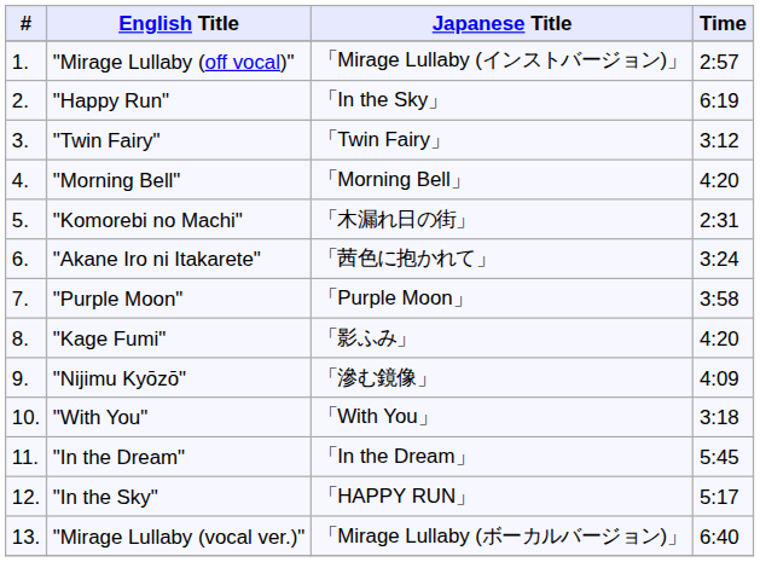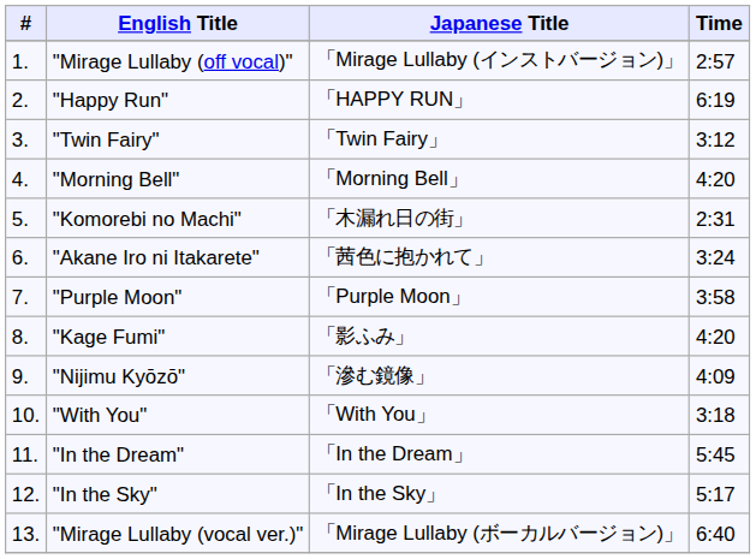"Happy Run" | Japanese Title: 「In the Sky」 -> 「HAPPY RUN」
"In the Sky" | Japanese Title: 「HAPPY RUN」 -> 「In the Sky」
